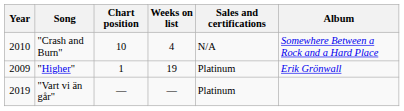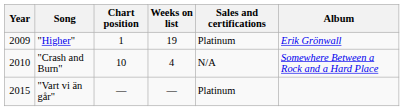rows swapped: "Higher" <-> "Crash and Burn"
"Vart vi än går" | Year: 2019 -> 2015
